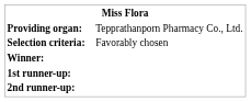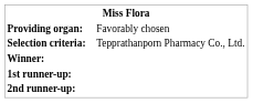Providing organ: | column 2: Tepprathanporn Pharmacy Co., Ltd. -> Favorably chosen
Selection criteria: | column 2: Favorably chosen -> Tepprathanporn Pharmacy Co., Ltd.
